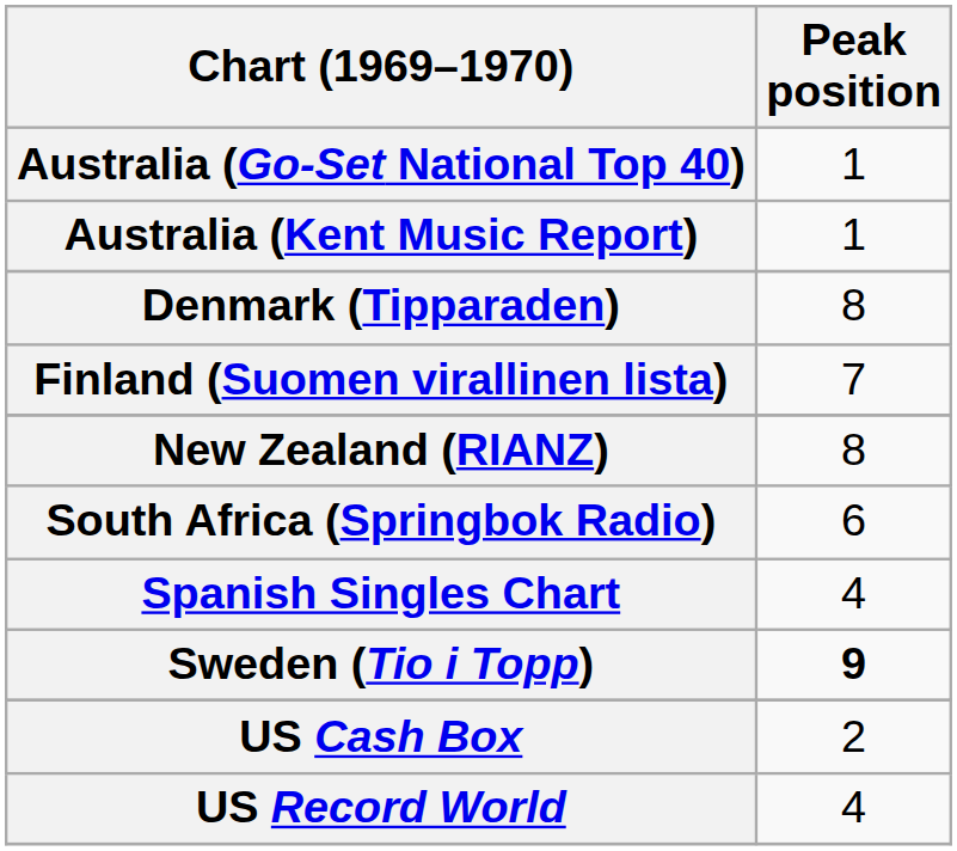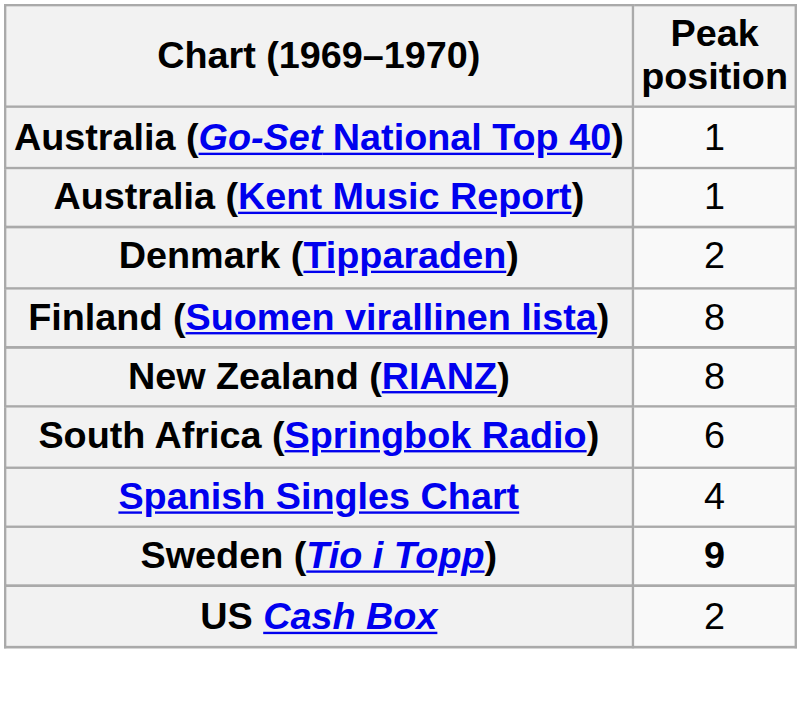Denmark (Tipparaden) | Peak position: 8 -> 2
Finland (Suomen virallinen lista) | Peak position: 7 -> 8
- row: US Record World | 4
